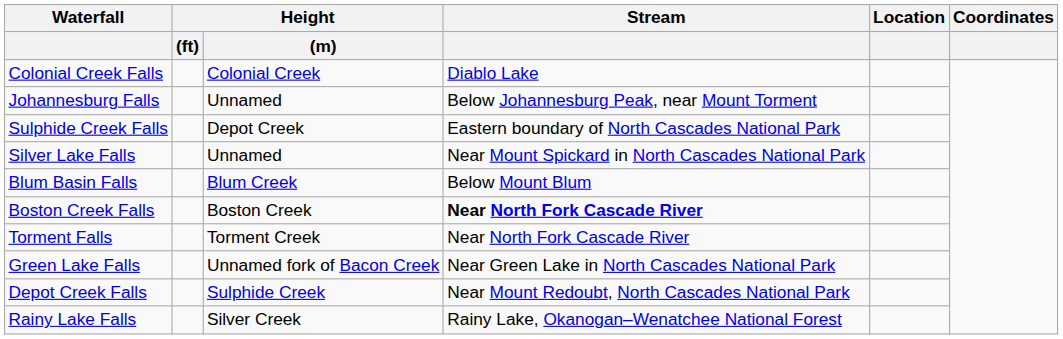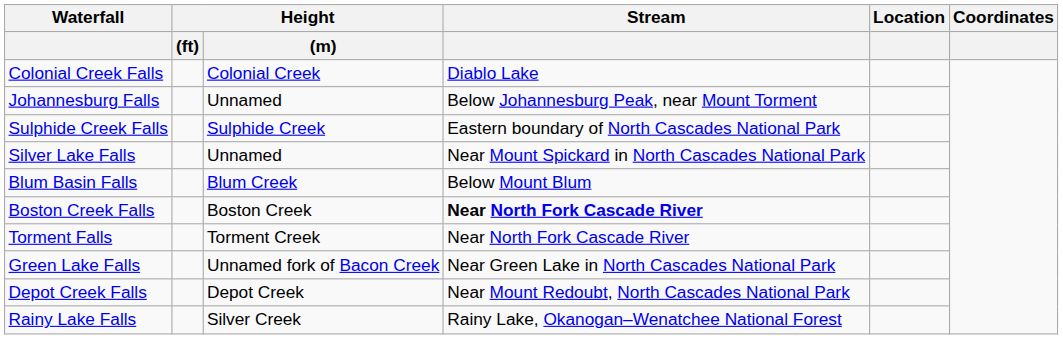Sulphide Creek Falls | Height / (m): Depot Creek -> Sulphide Creek
Depot Creek Falls | Height / (m): Sulphide Creek -> Depot Creek
